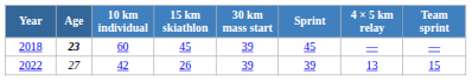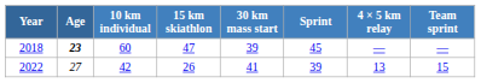2018 | 15 km skiathlon: 45 -> 47
2022 | 30 km mass start: 39 -> 41
